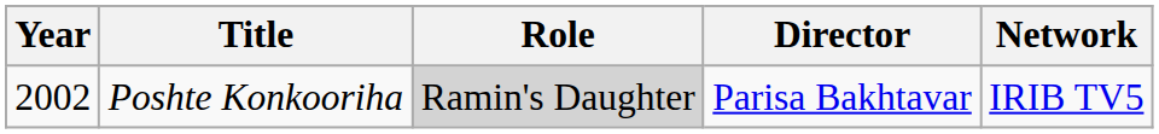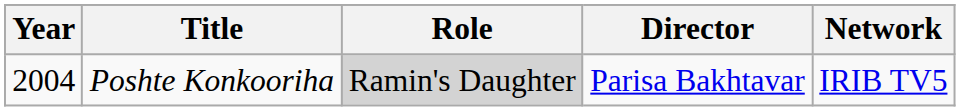Poshte Konkooriha | Year: 2002 -> 2004
